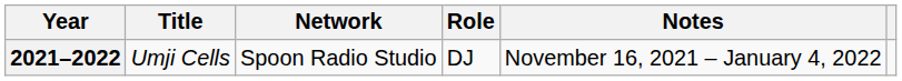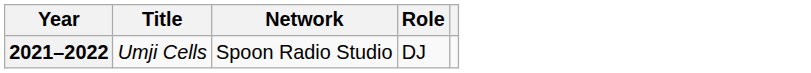- column: Notes | November 16, 2021 – January 4, 2022
